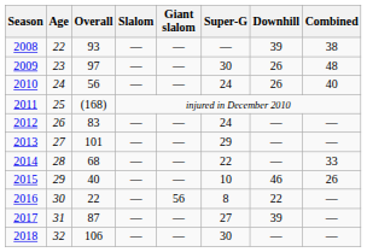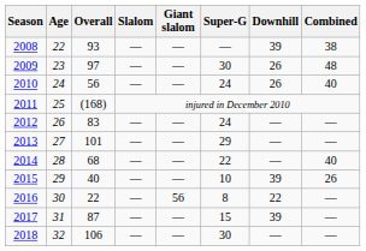2014 | Combined: 33 -> 40
2015 | Downhill: 46 -> 39
2017 | Super-G: 27 -> 15
